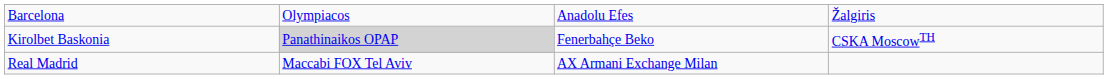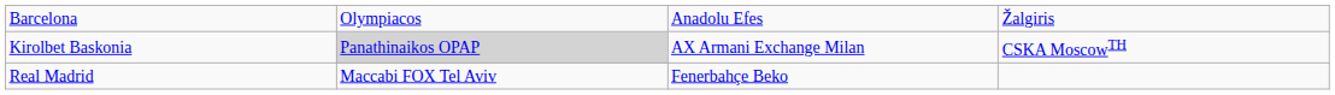Kirolbet Baskonia | column 3: Fenerbahçe Beko -> AX Armani Exchange Milan
Real Madrid | column 3: AX Armani Exchange Milan -> Fenerbahçe Beko
